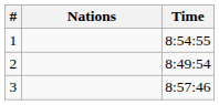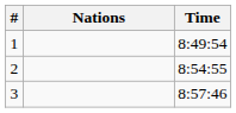1 | Time: 8:54:55 -> 8:49:54
2 | Time: 8:49:54 -> 8:54:55
